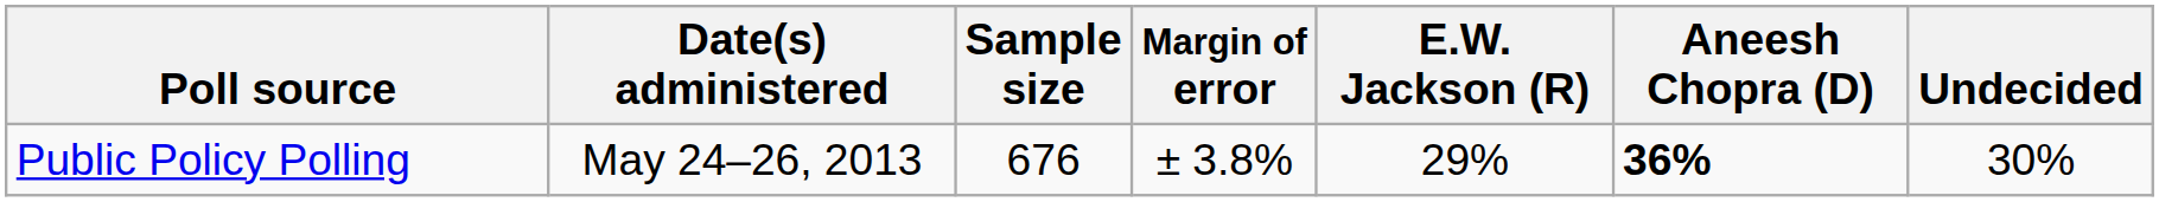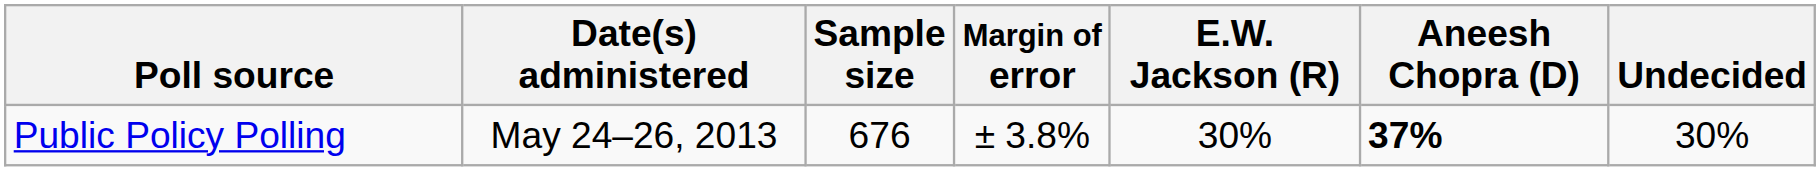Public Policy Polling | E.W. Jackson (R): 29% -> 30%
Public Policy Polling | Aneesh Chopra (D): 36% -> 37%
